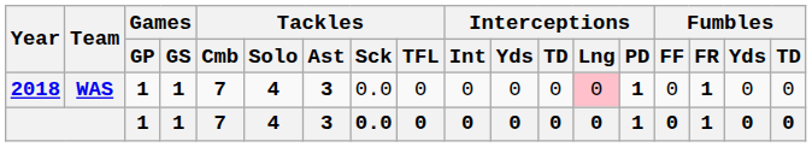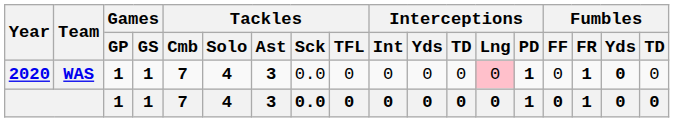WAS | Year: 2018 -> 2020
WAS | Fumbles / Yds: normal -> bold
